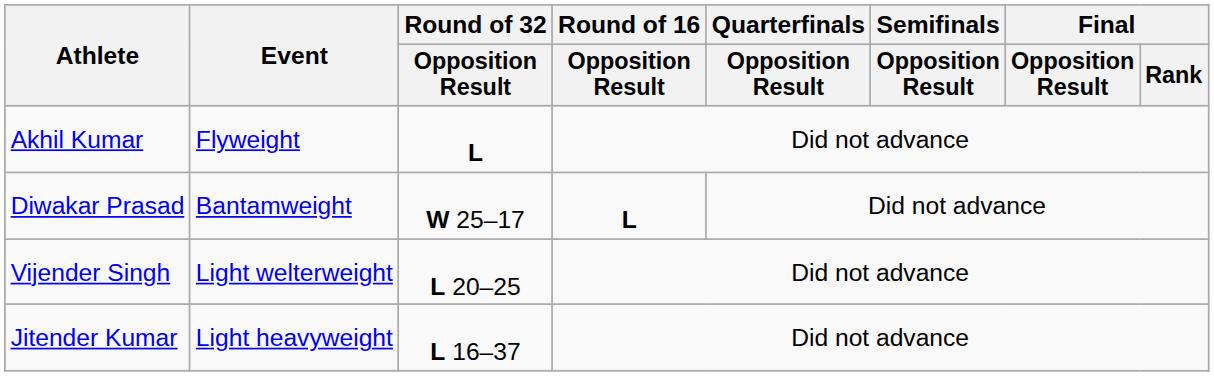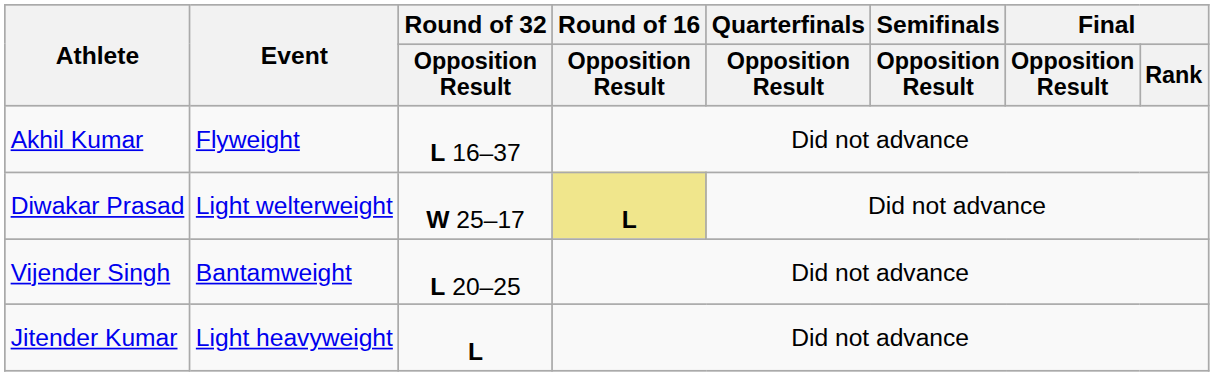Akhil Kumar | Round of 32 / Opposition Result: L -> L 16–37
Diwakar Prasad | Event: Bantamweight -> Light welterweight
Diwakar Prasad | Round of 16 / Opposition Result: no background -> khaki background
Vijender Singh | Event: Light welterweight -> Bantamweight
Jitender Kumar | Round of 32 / Opposition Result: L 16–37 -> L
